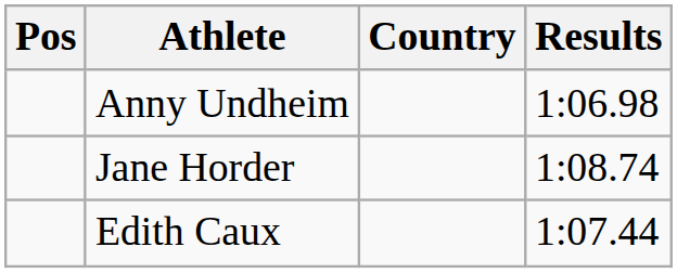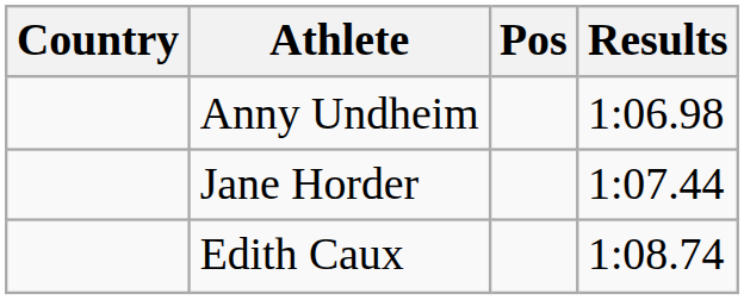columns swapped: Pos <-> Country
Jane Horder | Results: 1:08.74 -> 1:07.44
Edith Caux | Results: 1:07.44 -> 1:08.74
